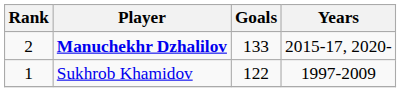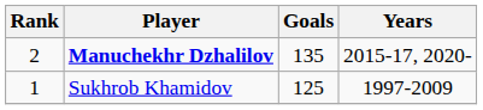Manuchekhr Dzhalilov | Goals: 133 -> 135
Sukhrob Khamidov | Goals: 122 -> 125
